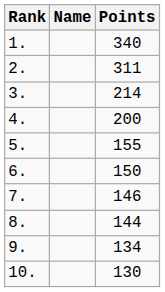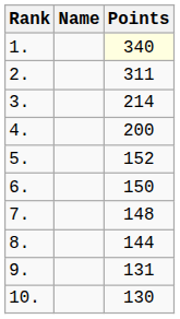1. | Points: no background -> lightyellow background
5. | Points: 155 -> 152
7. | Points: 146 -> 148
9. | Points: 134 -> 131
